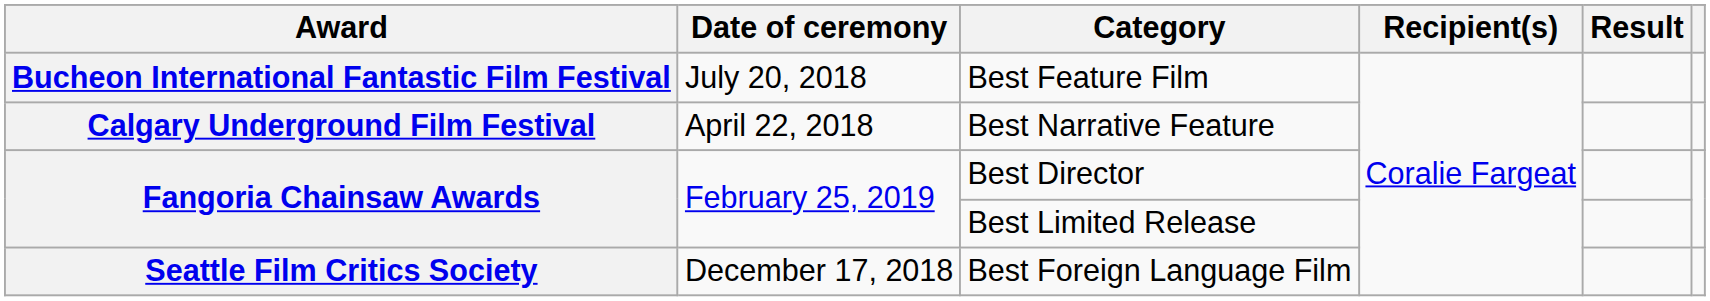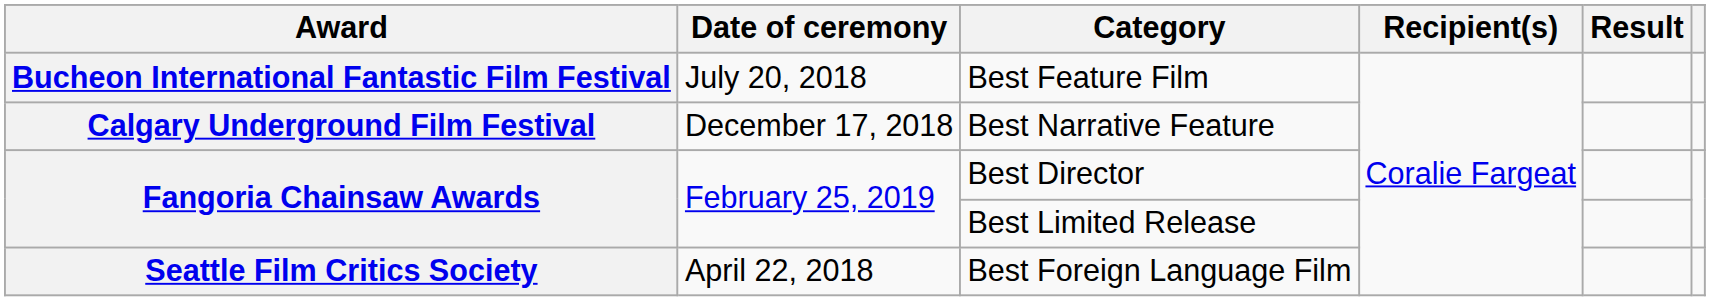Best Narrative Feature | Date of ceremony: April 22, 2018 -> December 17, 2018
Best Foreign Language Film | Date of ceremony: December 17, 2018 -> April 22, 2018
